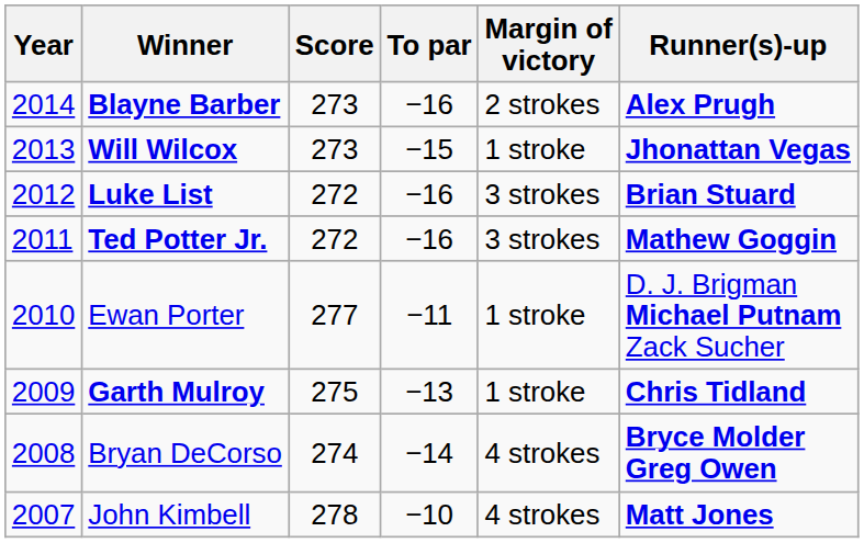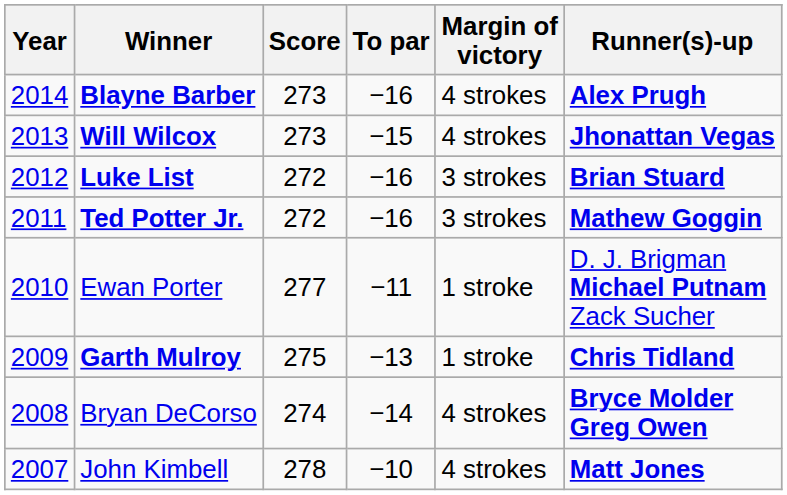Blayne Barber | Margin of victory: 2 strokes -> 4 strokes
Will Wilcox | Margin of victory: 1 stroke -> 4 strokes
